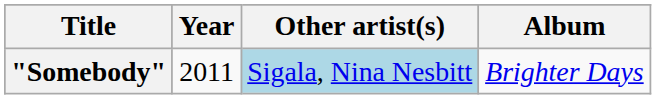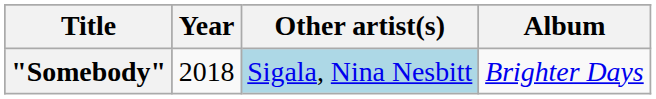"Somebody" | Year: 2011 -> 2018
